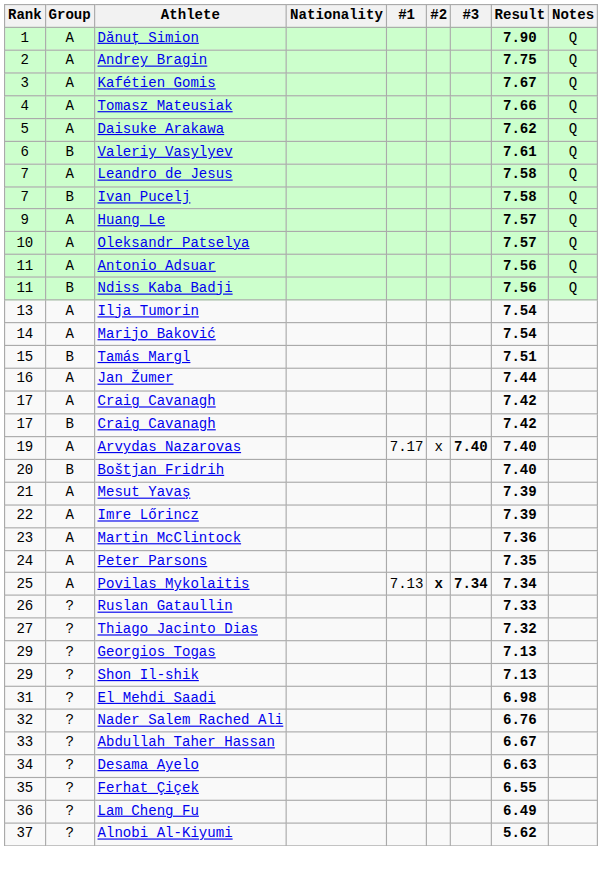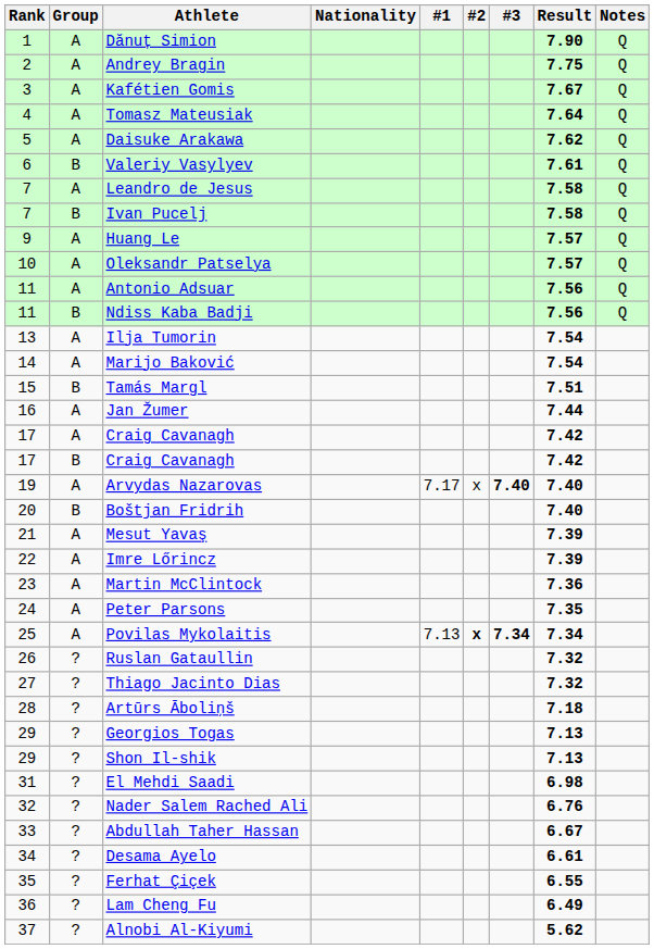Tomasz Mateusiak | Result: 7.66 -> 7.64
Ruslan Gataullin | Result: 7.33 -> 7.32
+ row: 28 | ? | Artūrs Āboliņš | 7.18
Desama Ayelo | Result: 6.63 -> 6.61
